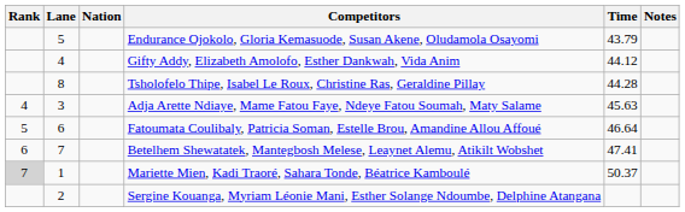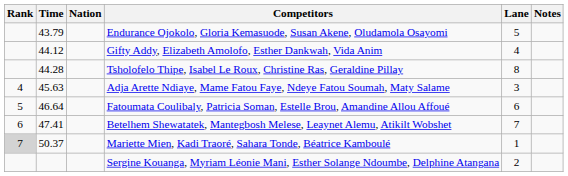columns swapped: Lane <-> Time
